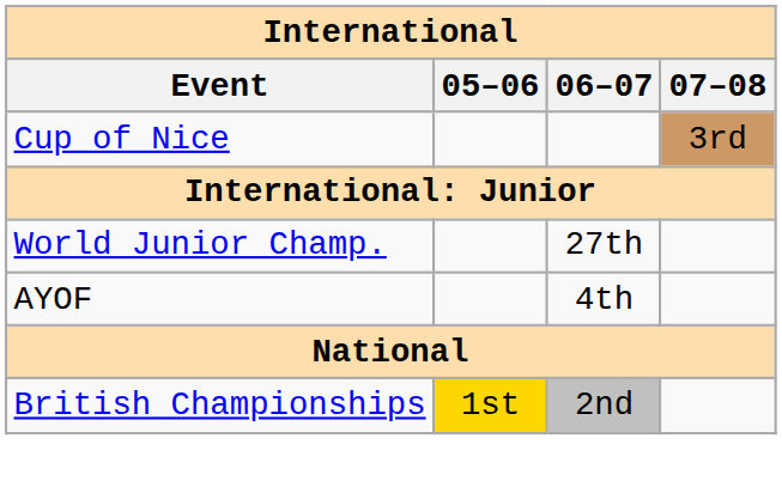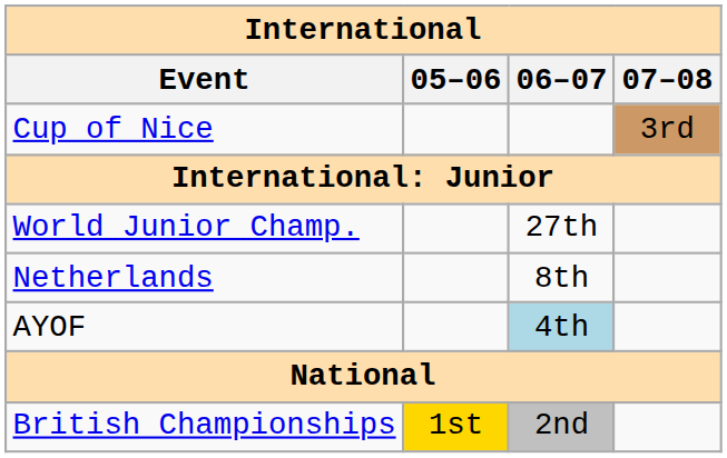+ row: Netherlands | 8th
AYOF | 06–07: no background -> lightblue background
